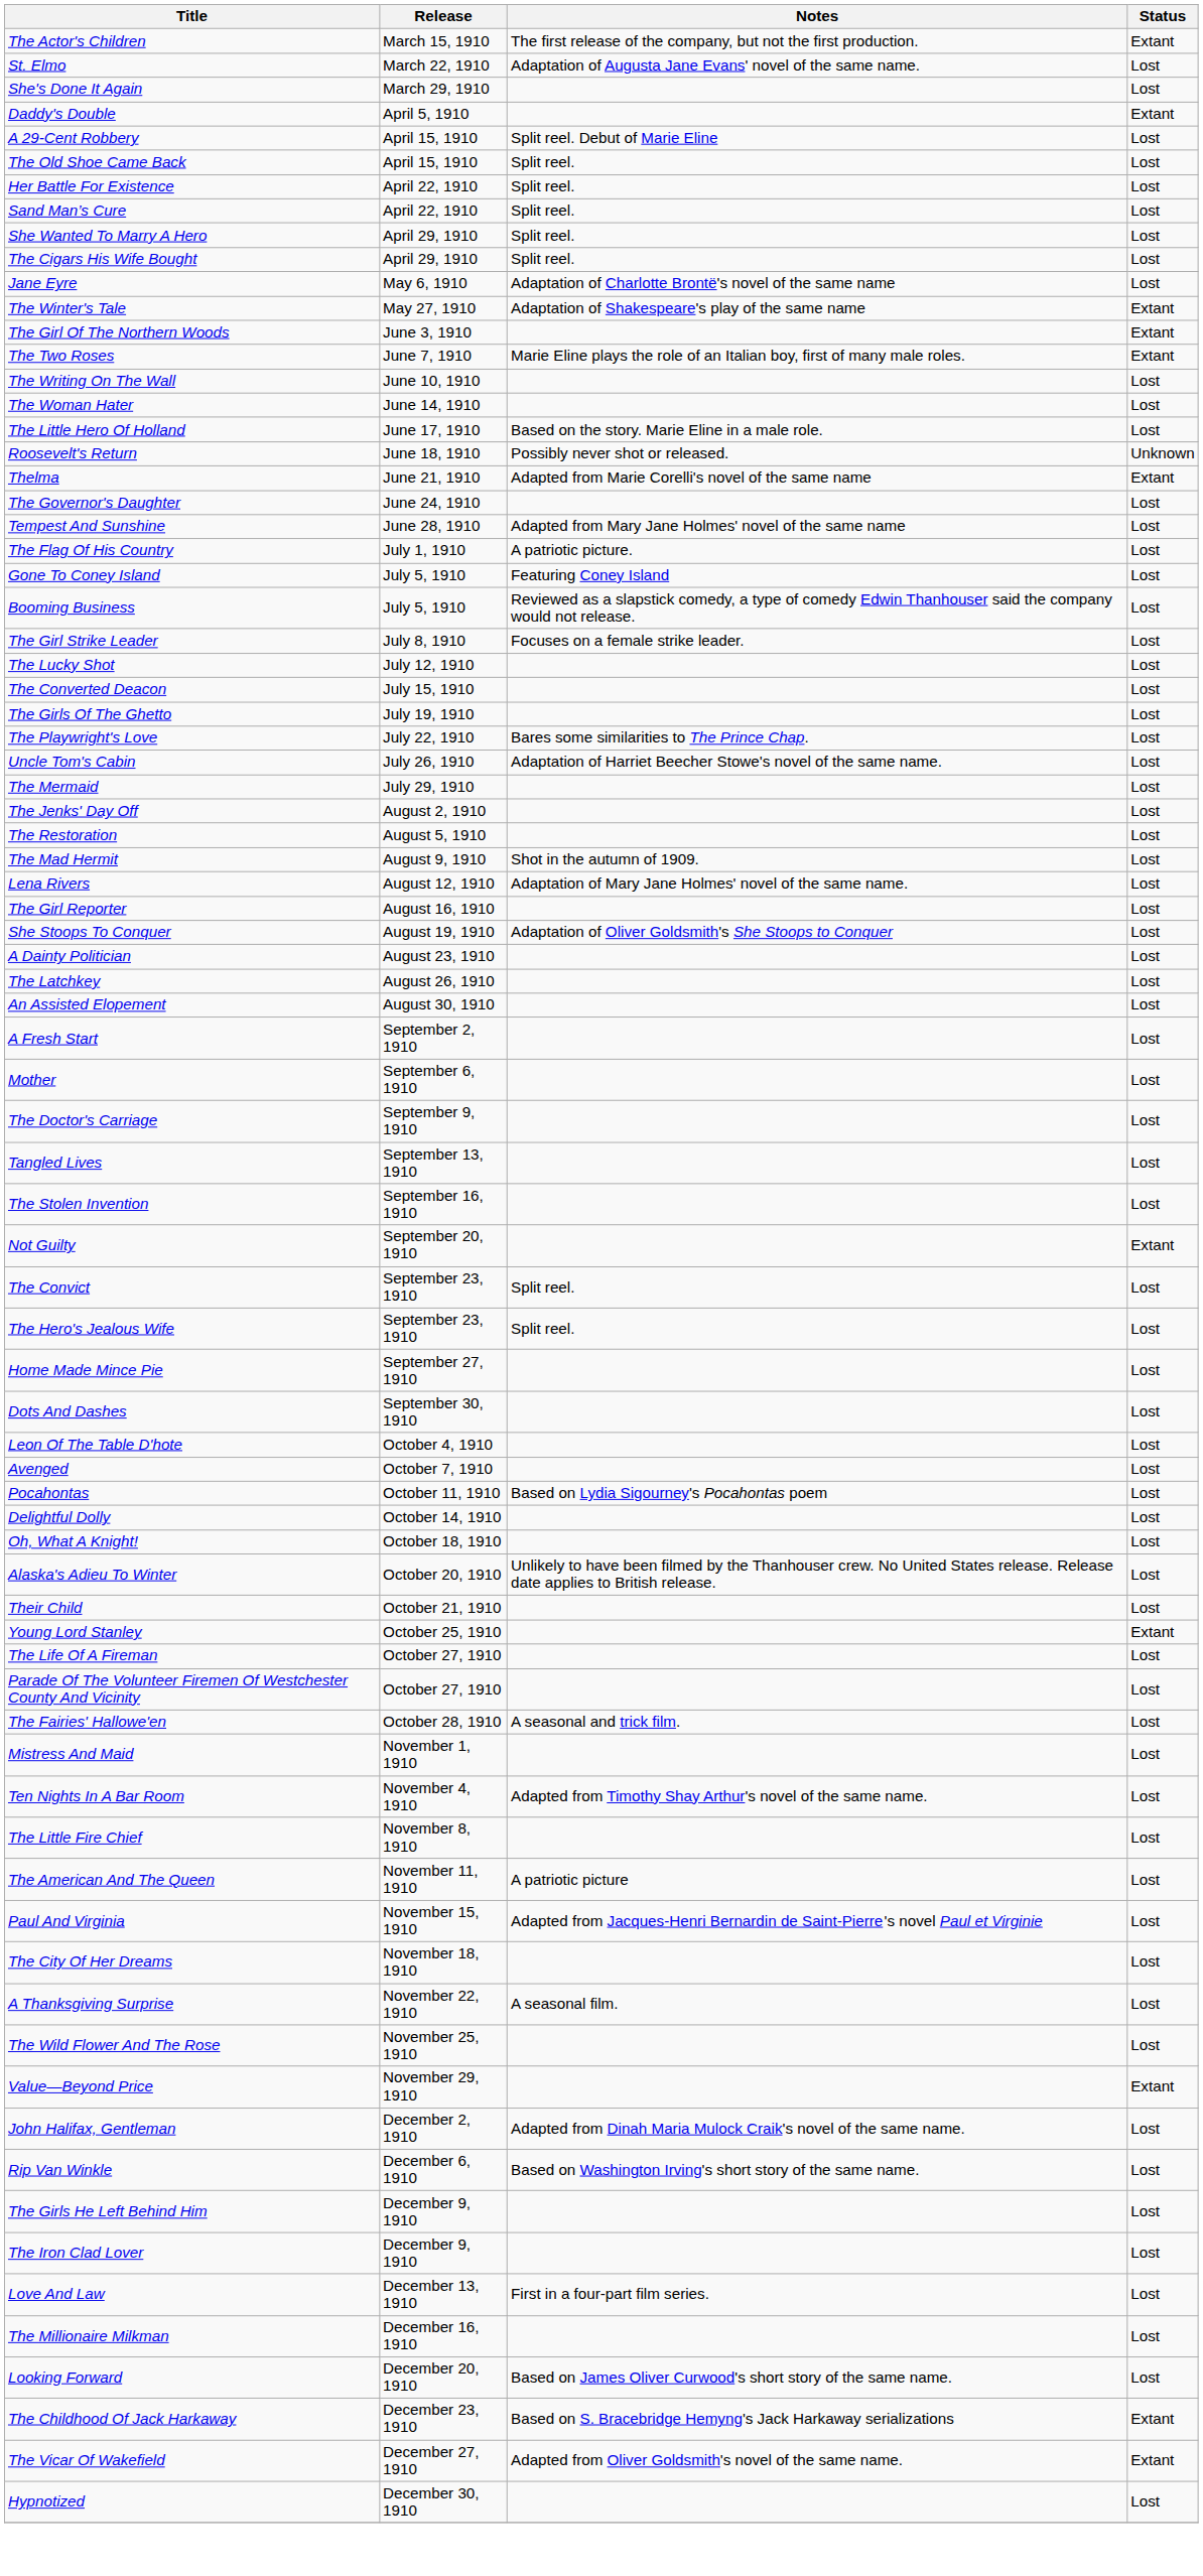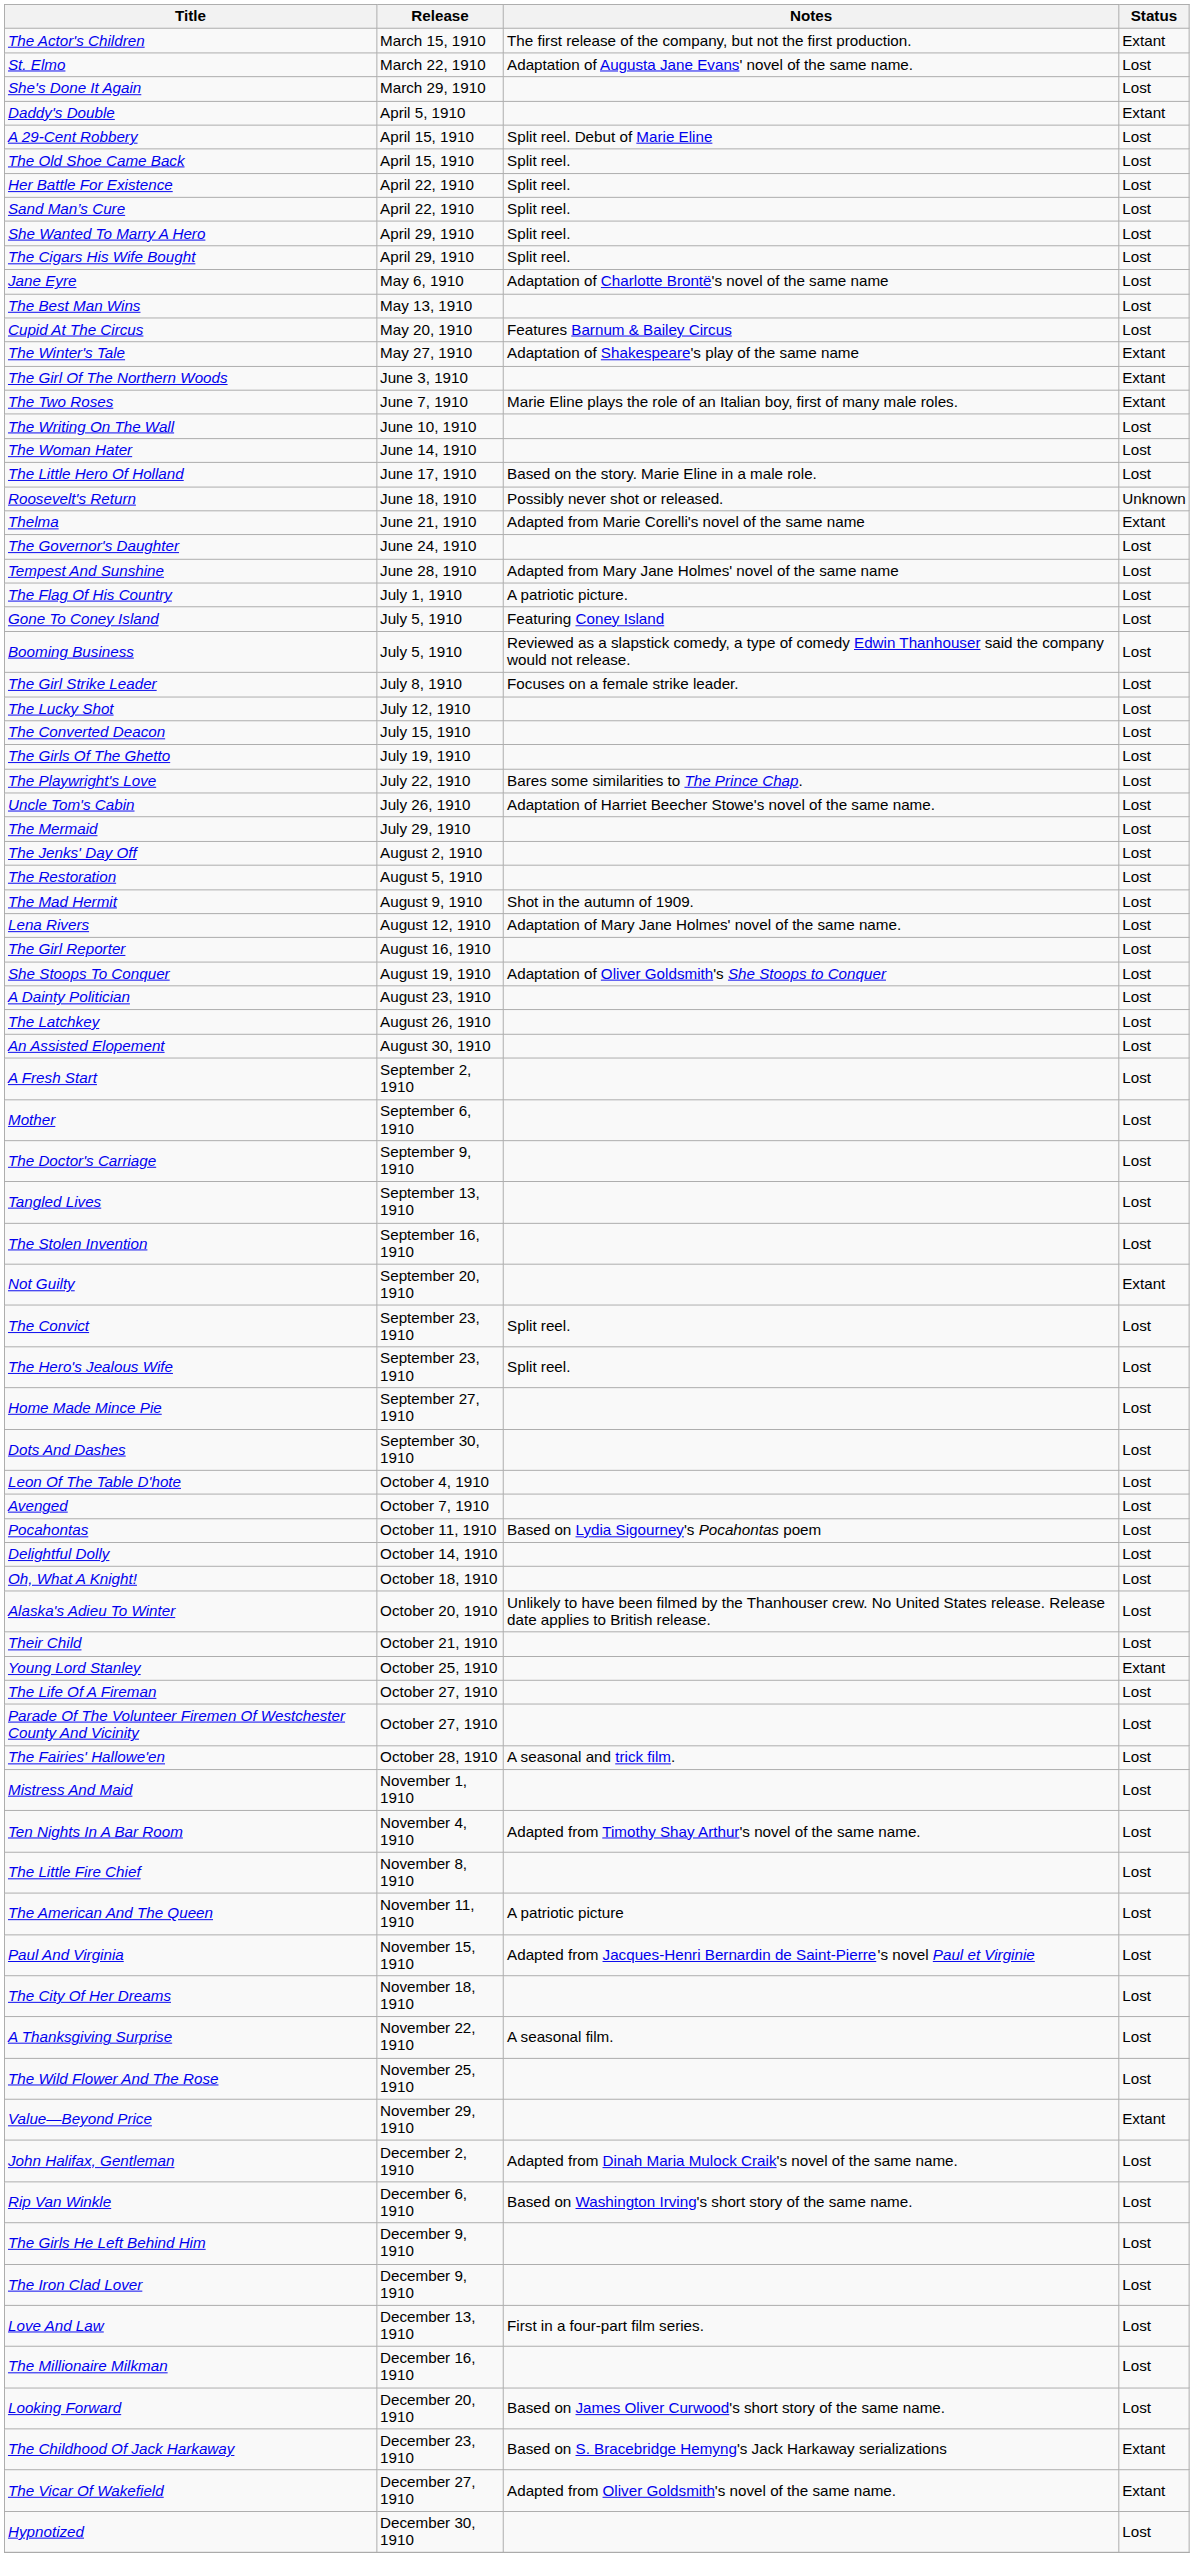+ row: The Best Man Wins | May 13, 1910 | Lost
+ row: Cupid At The Circus | May 20, 1910 | Features Barnum & Bailey Circus | Lost
